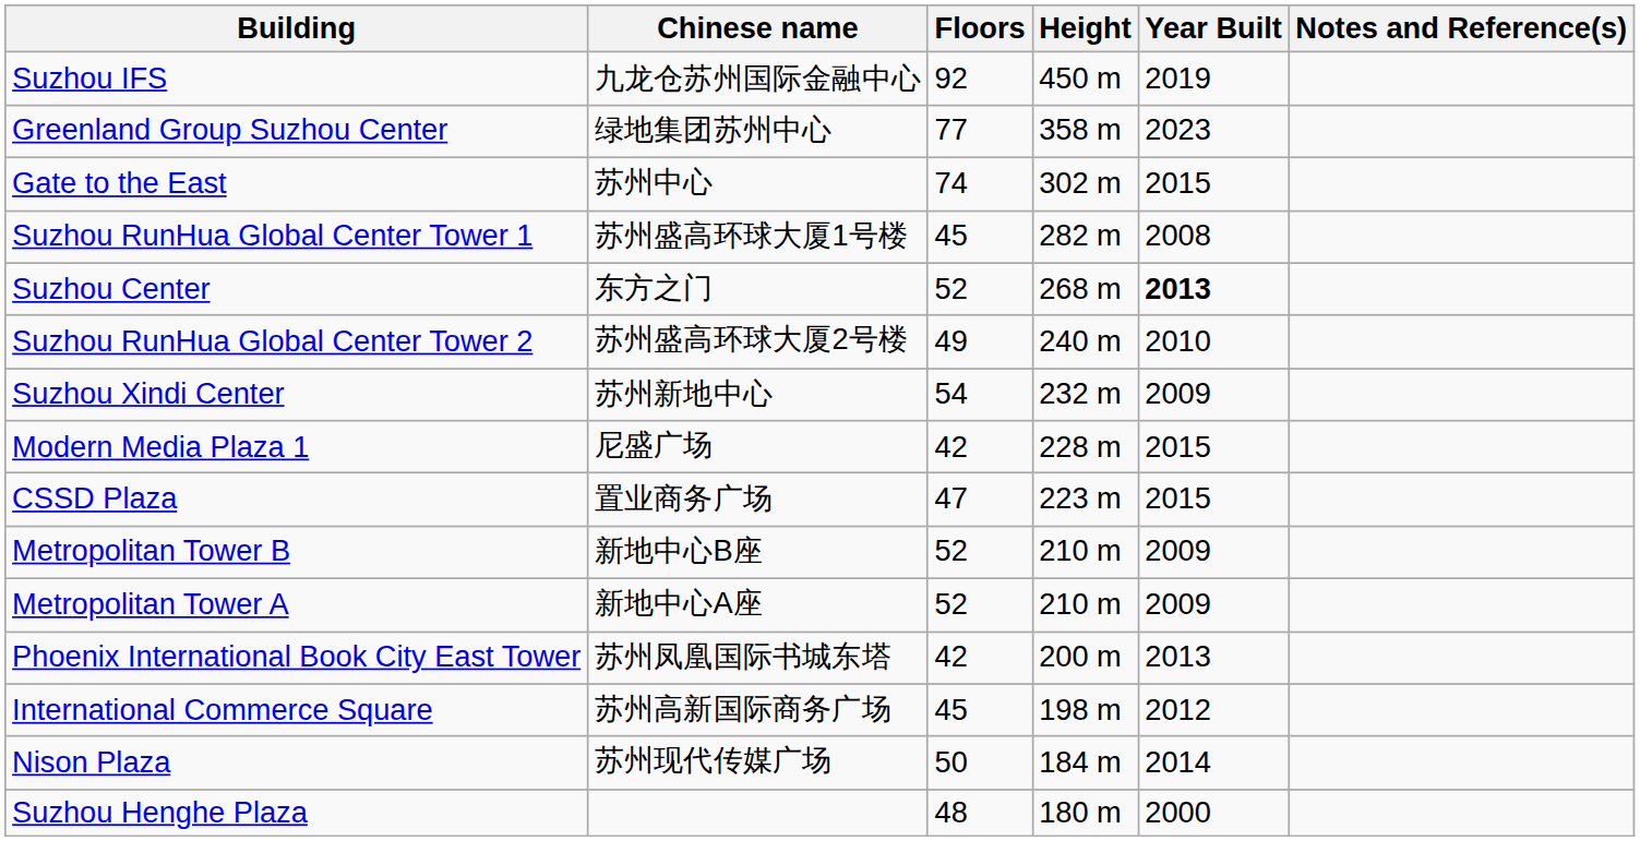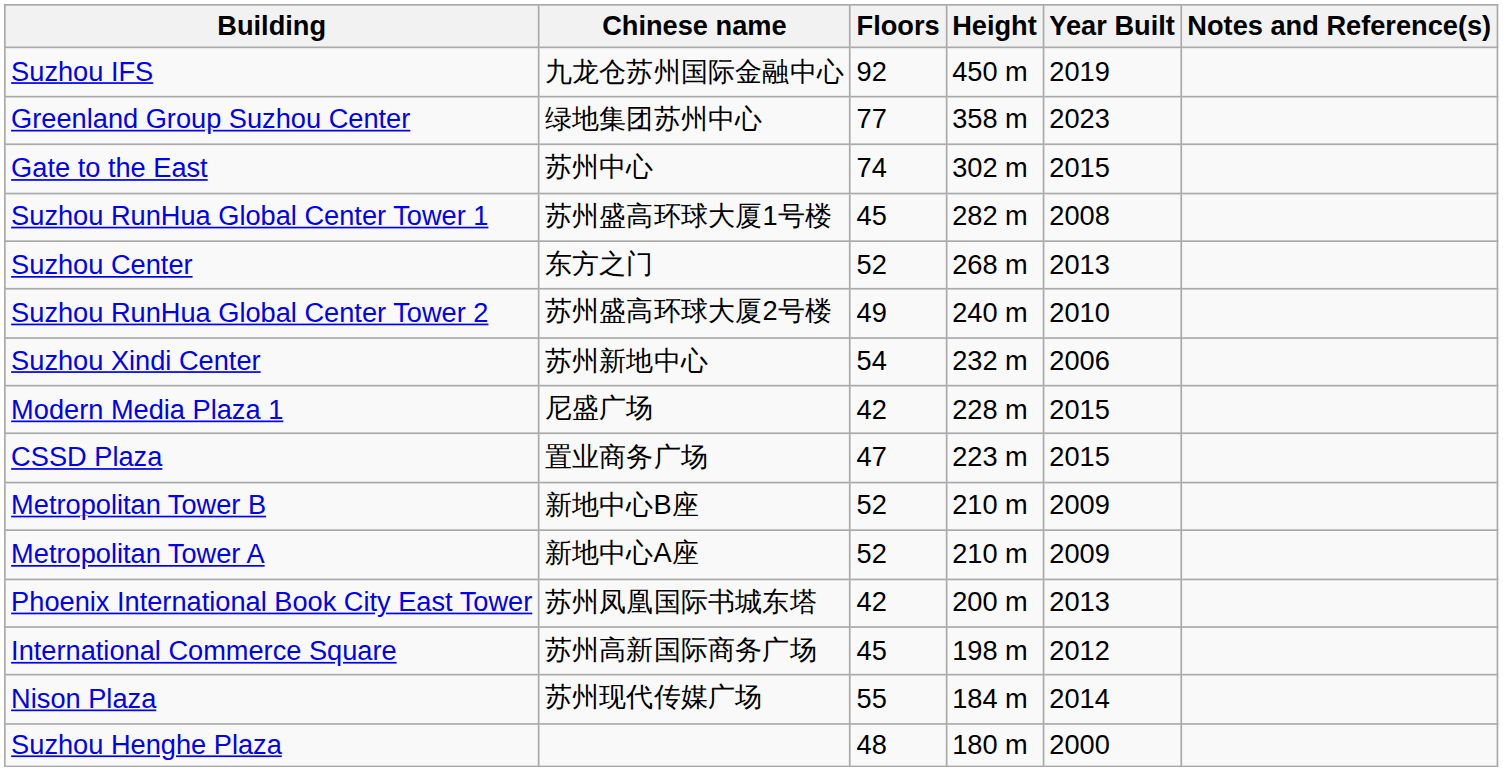Suzhou Center | Year Built: bold -> normal
Suzhou Xindi Center | Year Built: 2009 -> 2006
Nison Plaza | Floors: 50 -> 55
